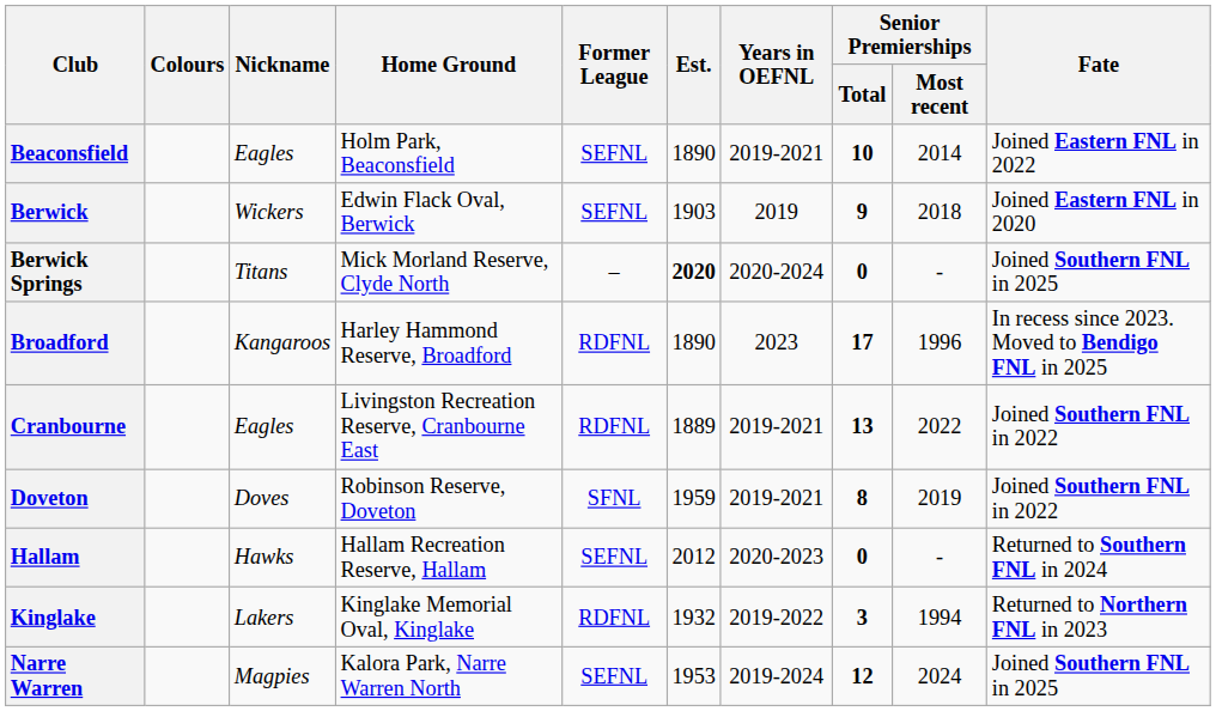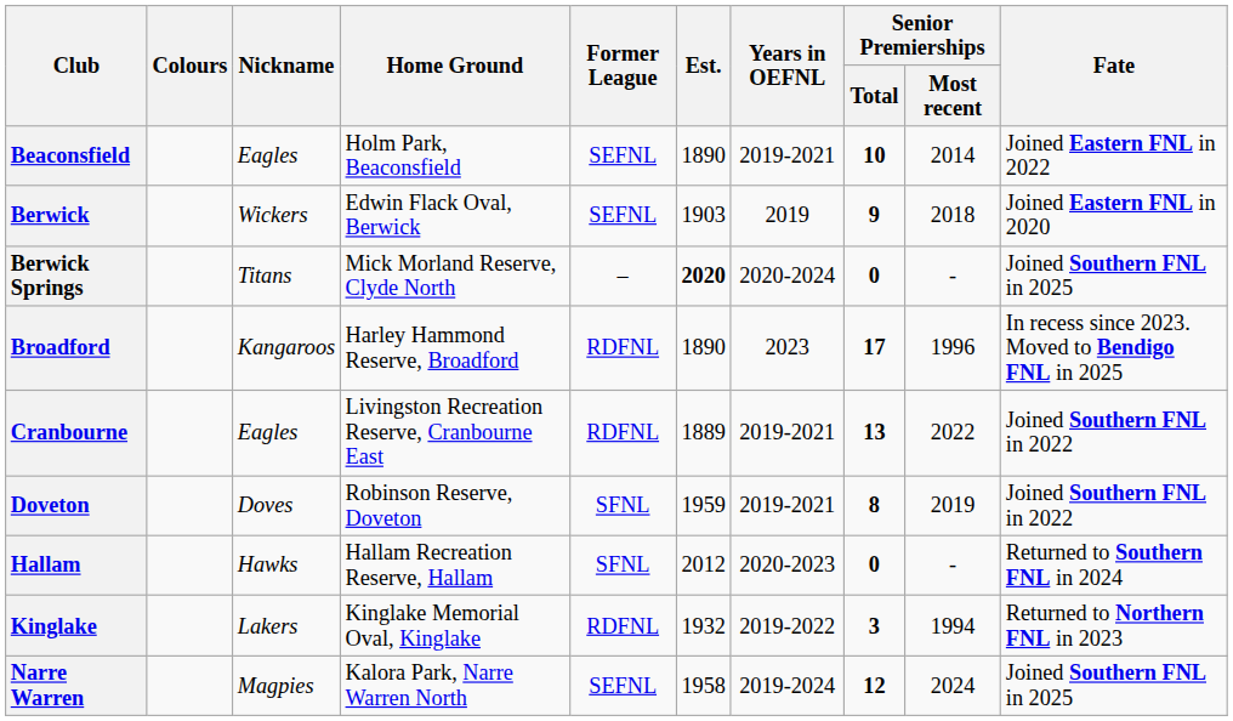Hallam | Former League: SEFNL -> SFNL
Narre Warren | Est.: 1953 -> 1958
